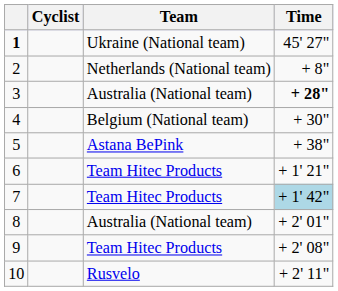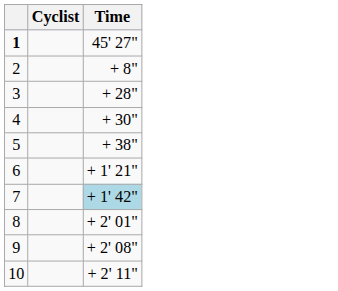- column: Team | Ukraine (National team) | Netherlands (National team) | Australia (National team) | Belgium (National team) | Astana BePink | Team Hitec Products | Team Hitec Products | Australia (National team) | Team Hitec Products | Rusvelo
3 | Time: bold -> normal
